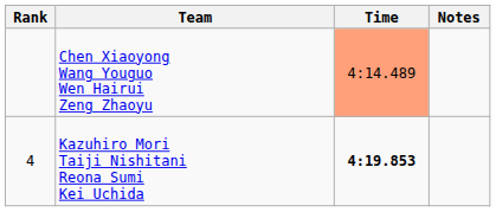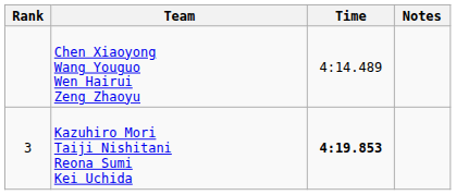Chen Xiaoyong Wang Youguo Wen Hairui Zeng Zhaoyu | Time: lightsalmon background -> no background
Kazuhiro Mori Taiji Nishitani Reona Sumi Kei Uchida | Rank: 4 -> 3
